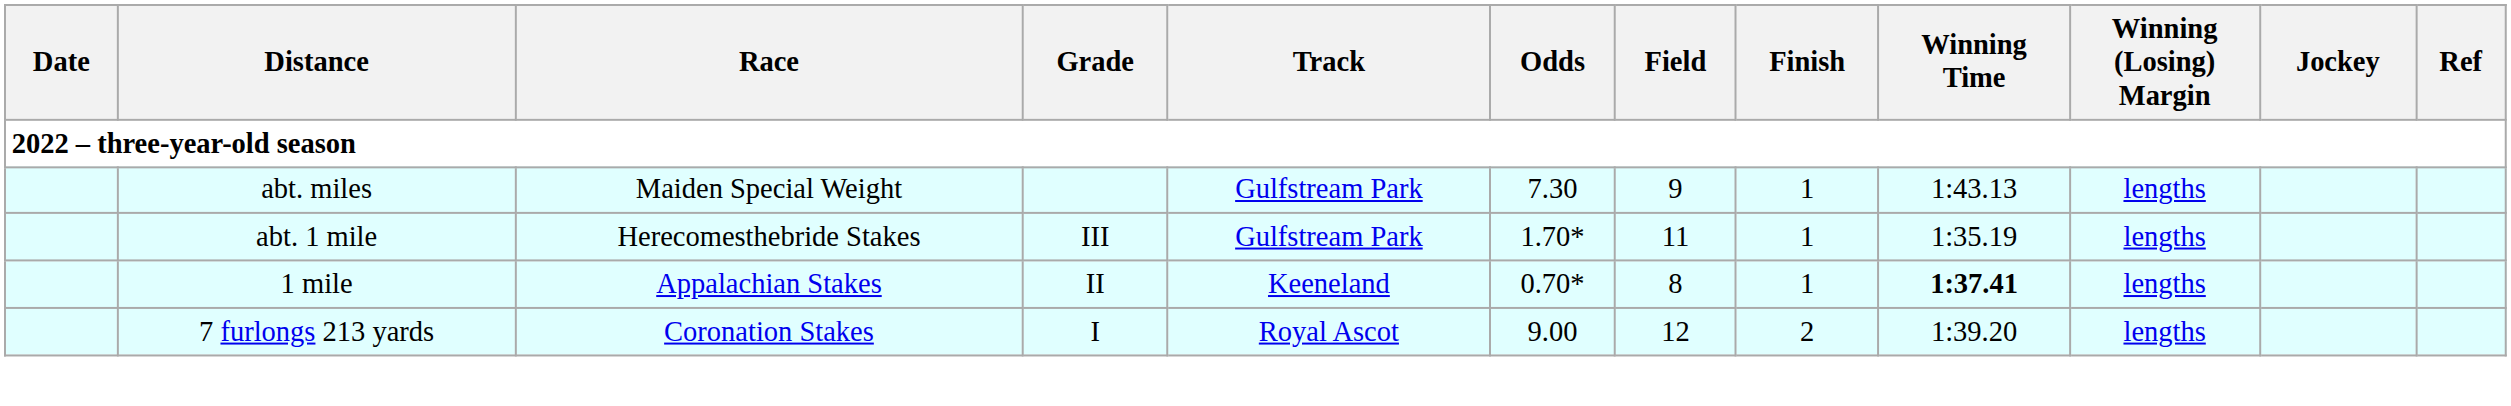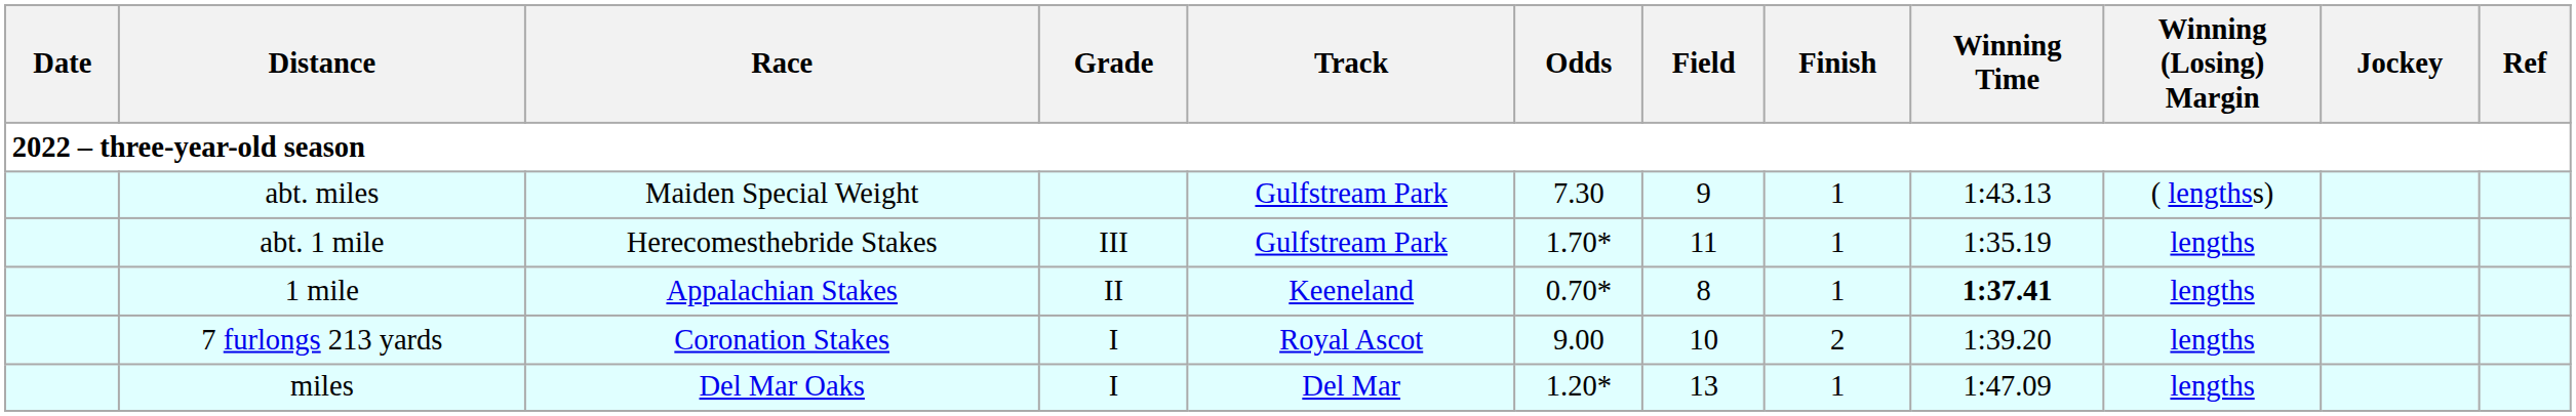abt. miles | Winning (Losing) Margin: lengths -> ( lengthss)
7 furlongs 213 yards | Field: 12 -> 10
+ row: miles | Del Mar Oaks | I | Del Mar | 1.20* | 13 | 1 | 1:47.09 | lengths
